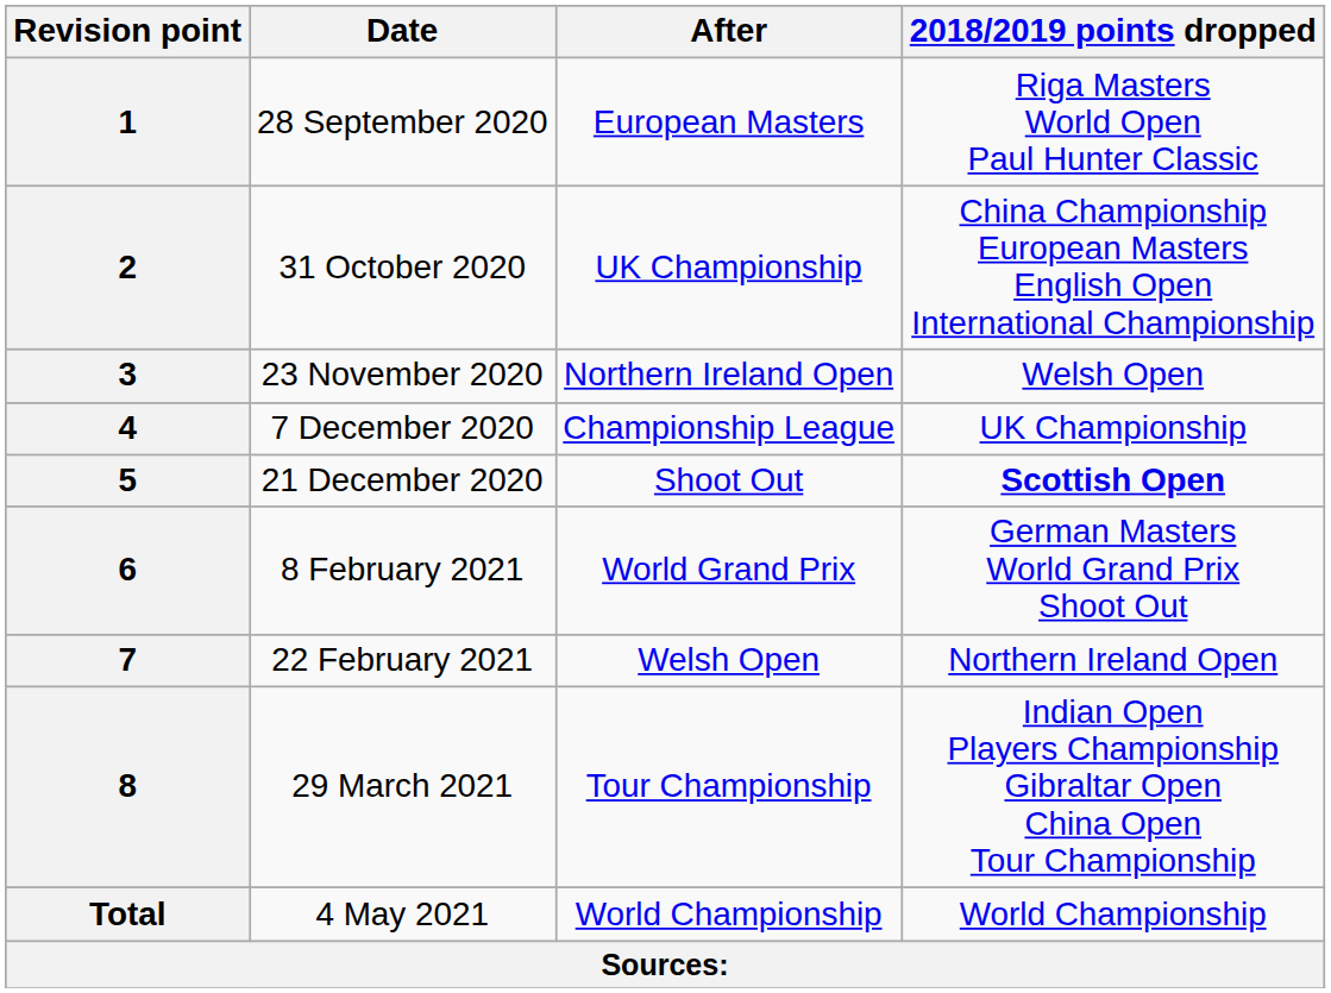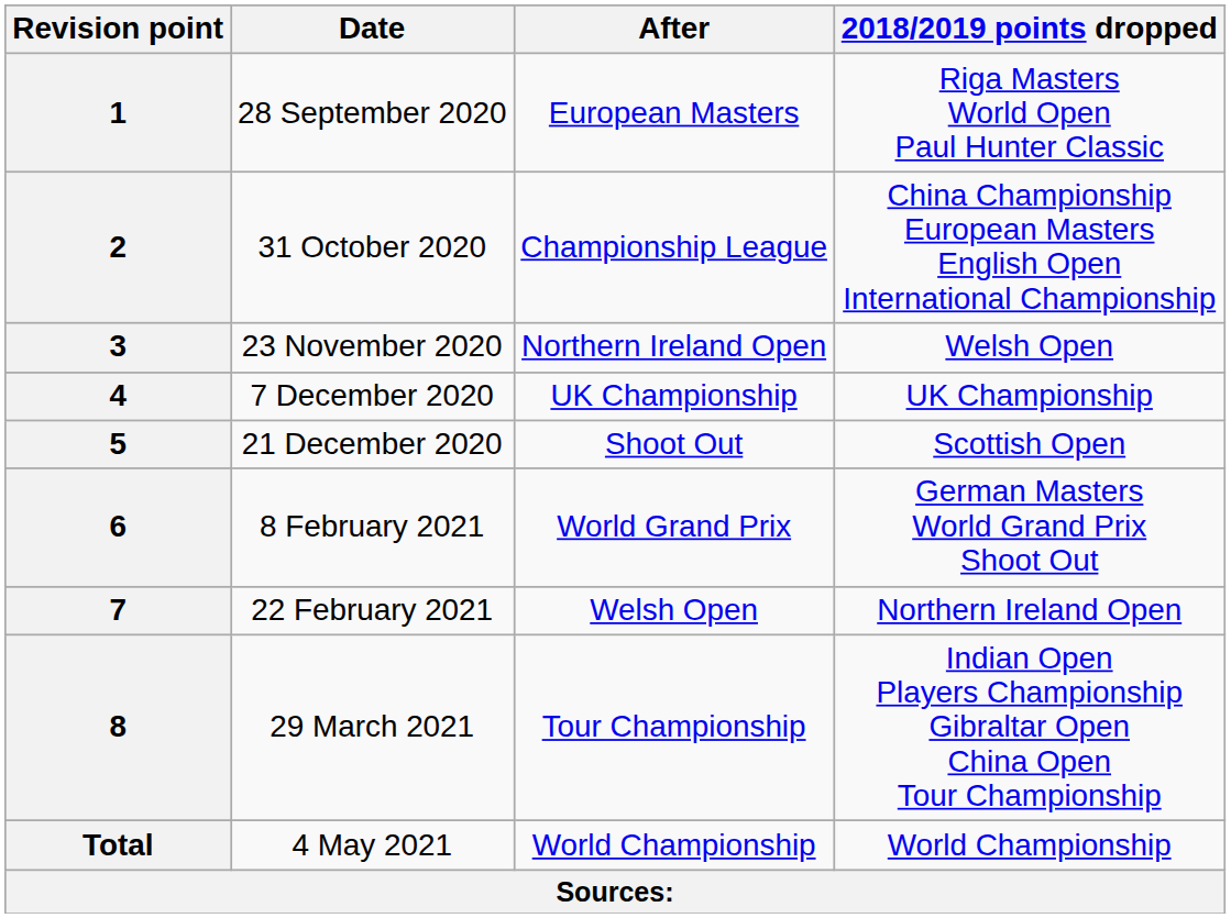2 | After: UK Championship -> Championship League
4 | After: Championship League -> UK Championship
5 | 2018/2019 points dropped: bold -> normal
